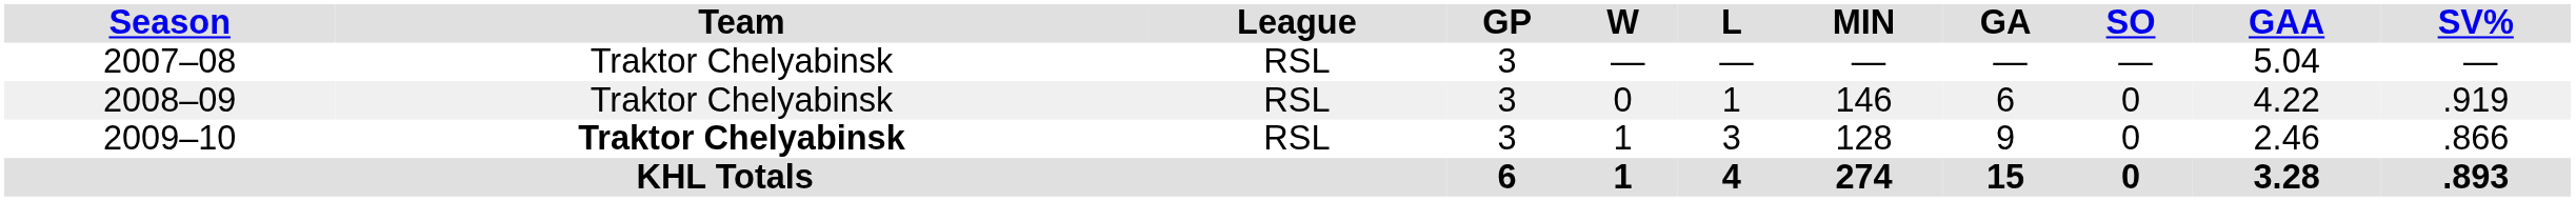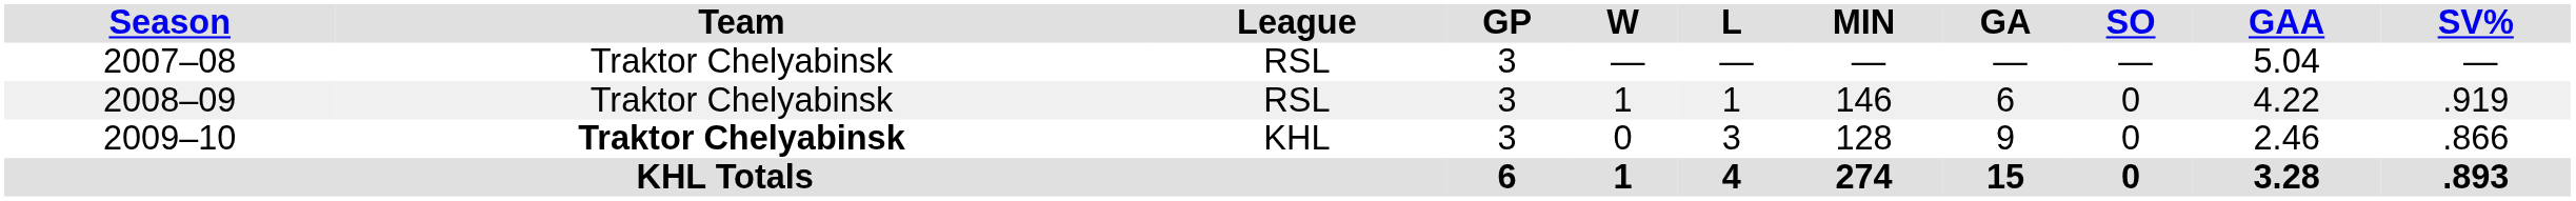2008–09 | W: 0 -> 1
2009–10 | League: RSL -> KHL
2009–10 | W: 1 -> 0
